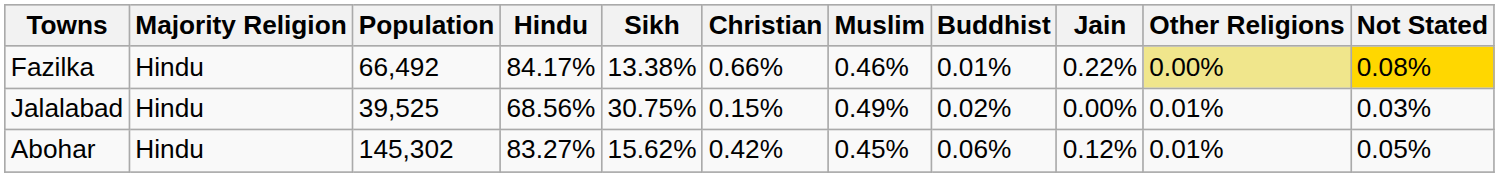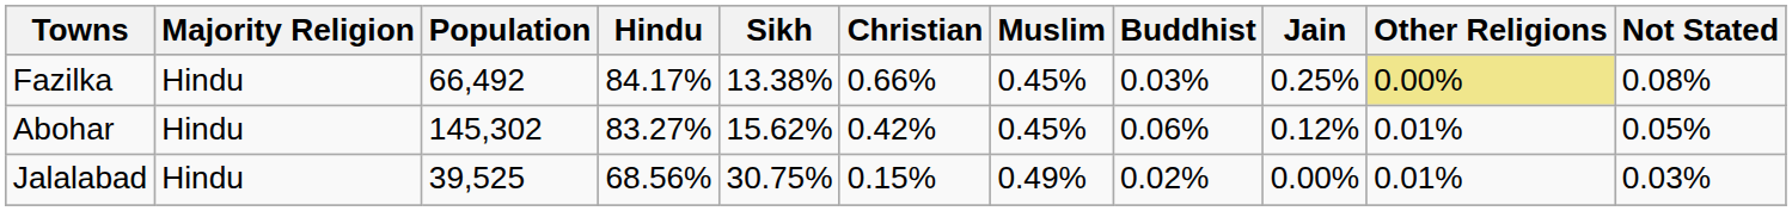Fazilka | Muslim: 0.46% -> 0.45%
Fazilka | Buddhist: 0.01% -> 0.03%
Fazilka | Jain: 0.22% -> 0.25%
Fazilka | Not Stated: gold background -> no background
rows swapped: Abohar <-> Jalalabad
